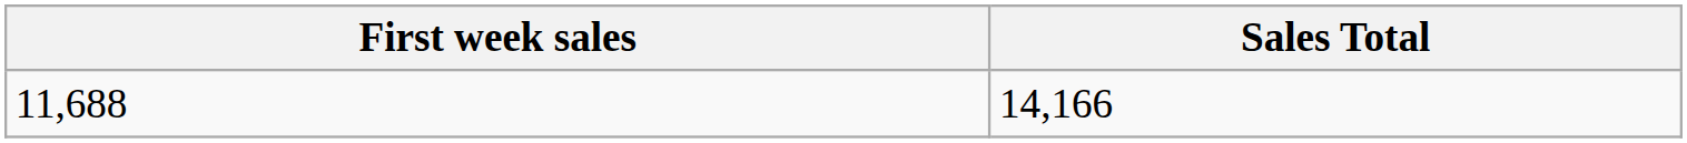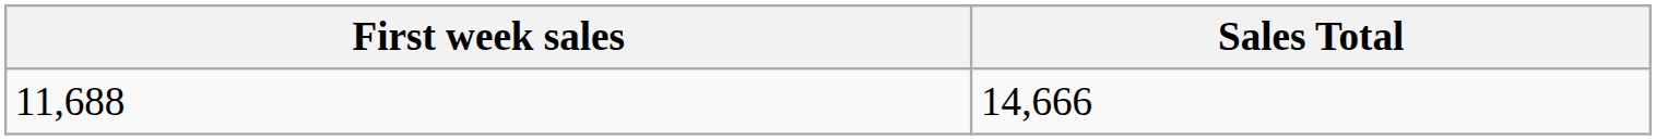11,688 | Sales Total: 14,166 -> 14,666
